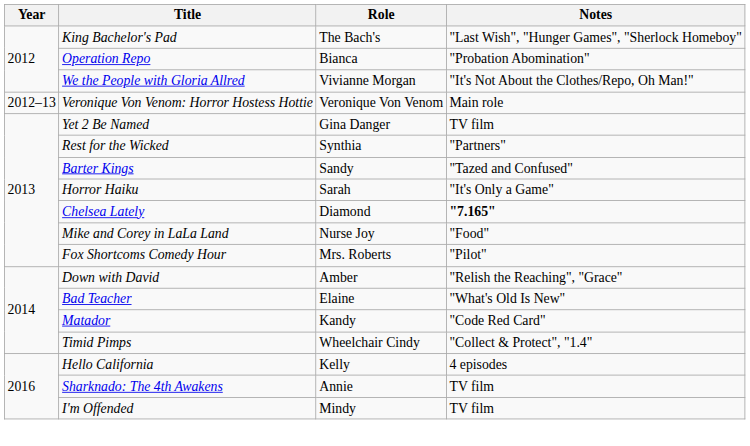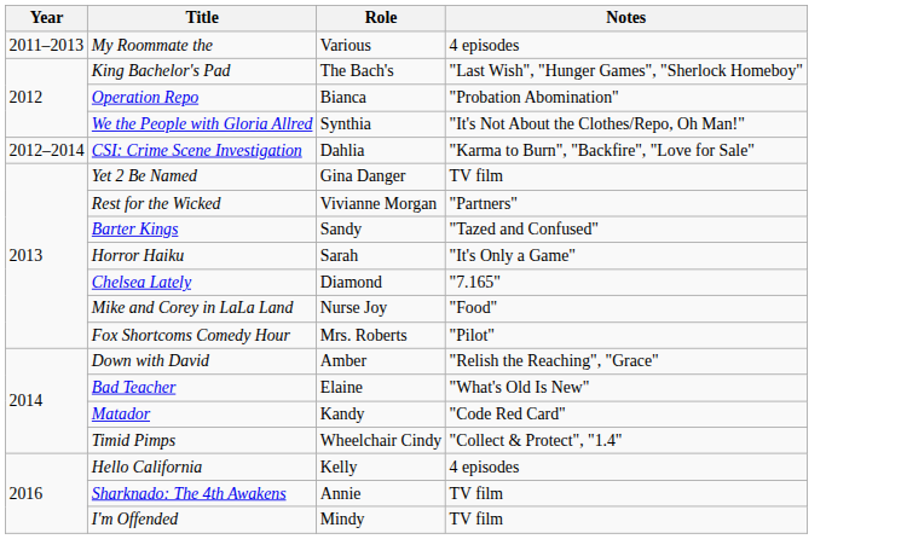+ row: 2011–2013 | My Roommate the | Various | 4 episodes
We the People with Gloria Allred | Role: Vivianne Morgan -> Synthia
- row: 2012–13 | Veronique Von Venom: Horror Hostess Hottie | Veronique Von Venom | Main role
+ row: 2012–2014 | CSI: Crime Scene Investigation | Dahlia | "Karma to Burn", "Backfire", "Love for Sale"
Rest for the Wicked | Role: Synthia -> Vivianne Morgan
Chelsea Lately | Notes: bold -> normal
